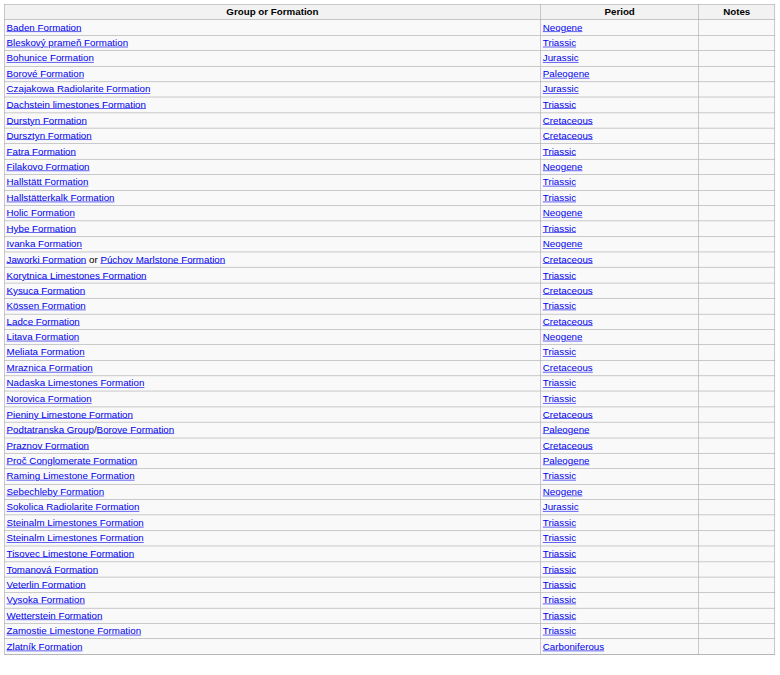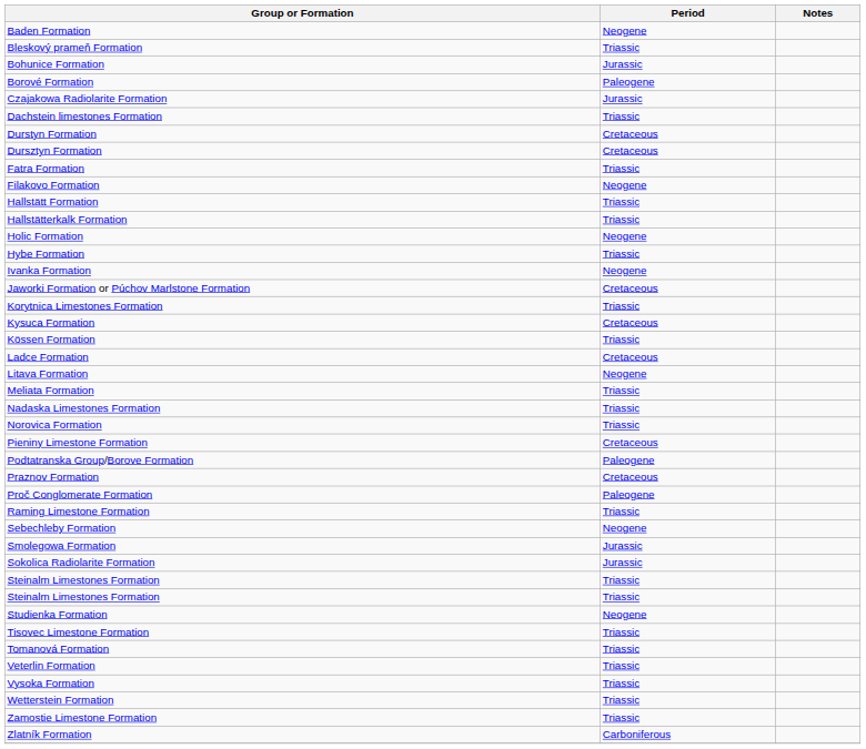- row: Mraznica Formation | Cretaceous
+ row: Smolegowa Formation | Jurassic
+ row: Studienka Formation | Neogene
